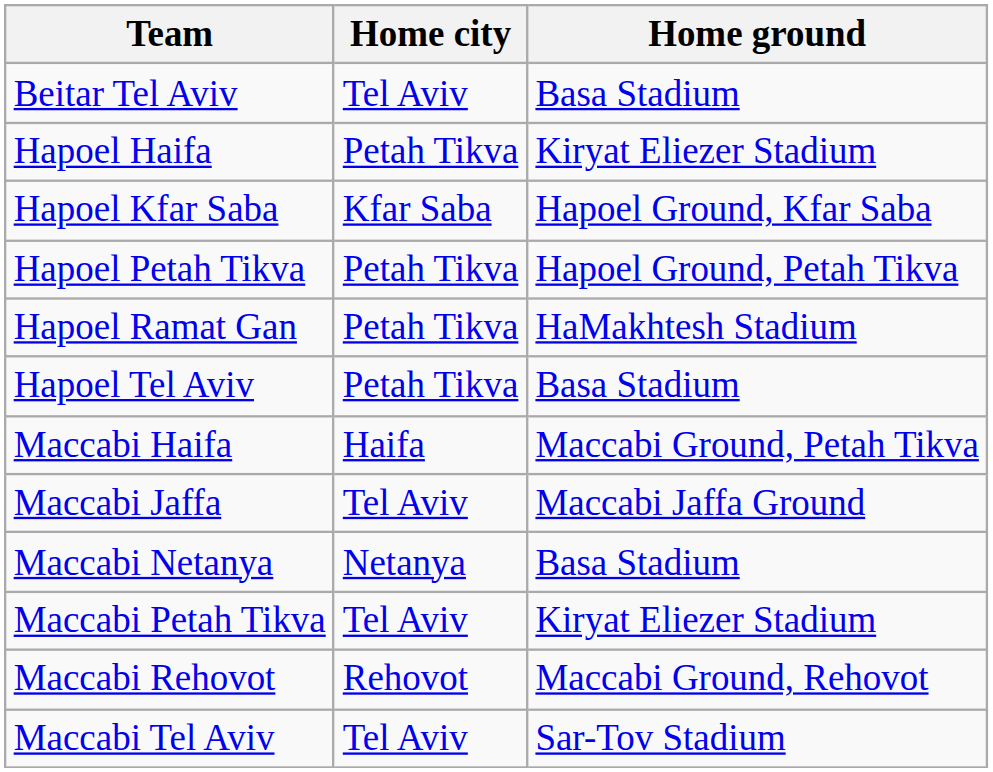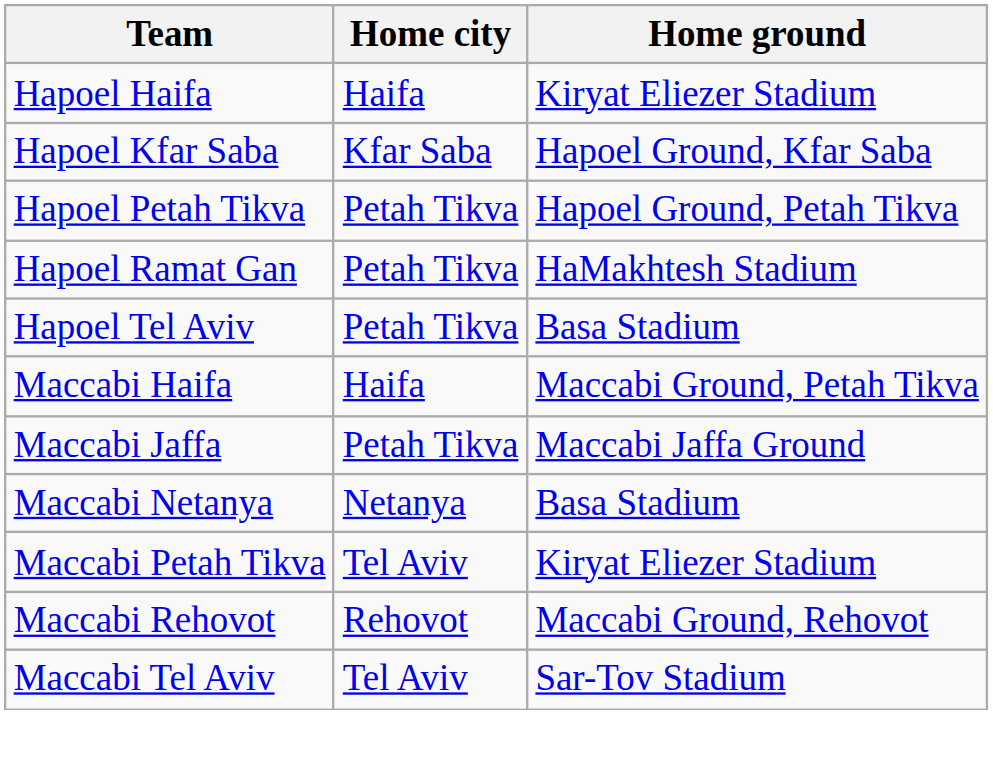- row: Beitar Tel Aviv | Tel Aviv | Basa Stadium
Hapoel Haifa | Home city: Petah Tikva -> Haifa
Maccabi Jaffa | Home city: Tel Aviv -> Petah Tikva
